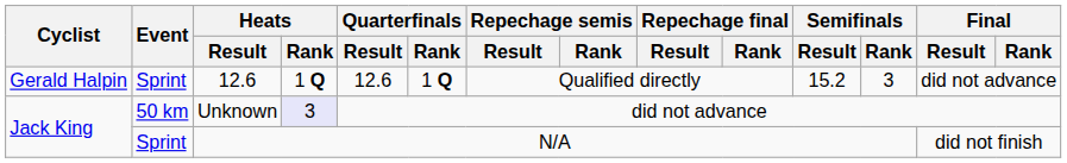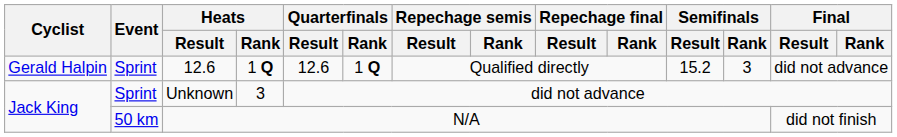Unknown | Event: 50 km -> Sprint
Unknown | Heats / Rank: lavender background -> no background
N/A | Event: Sprint -> 50 km
